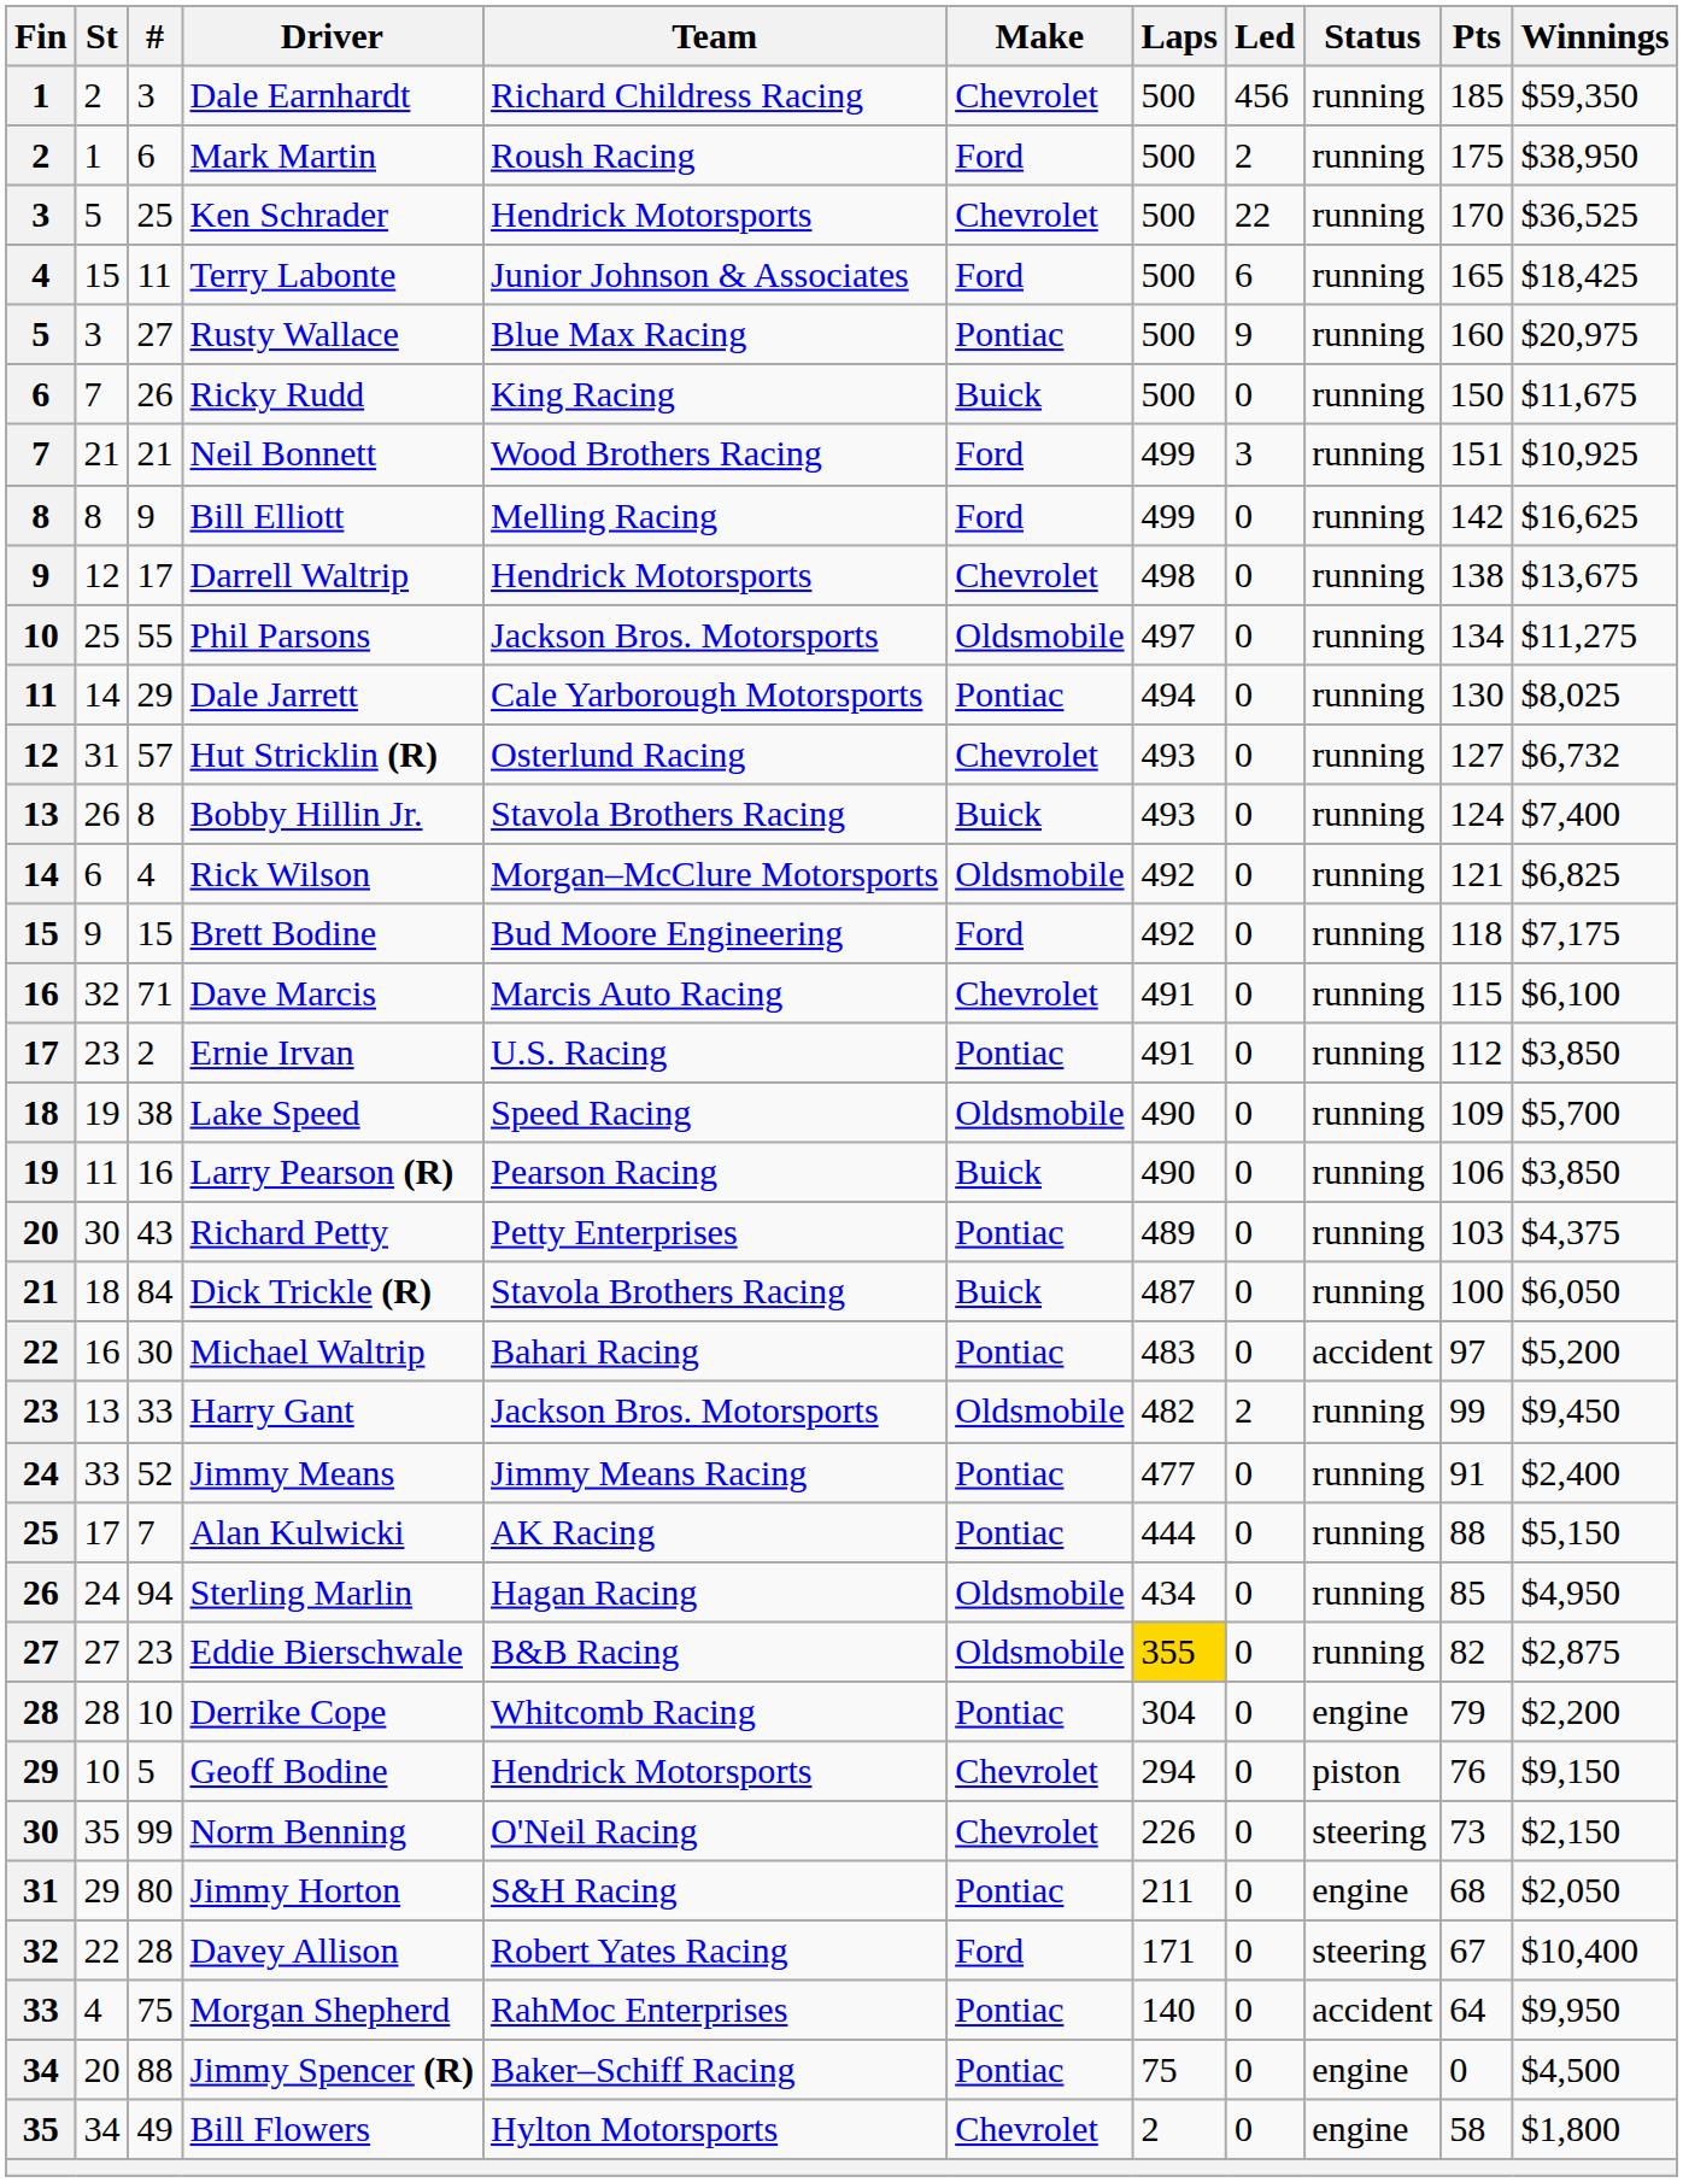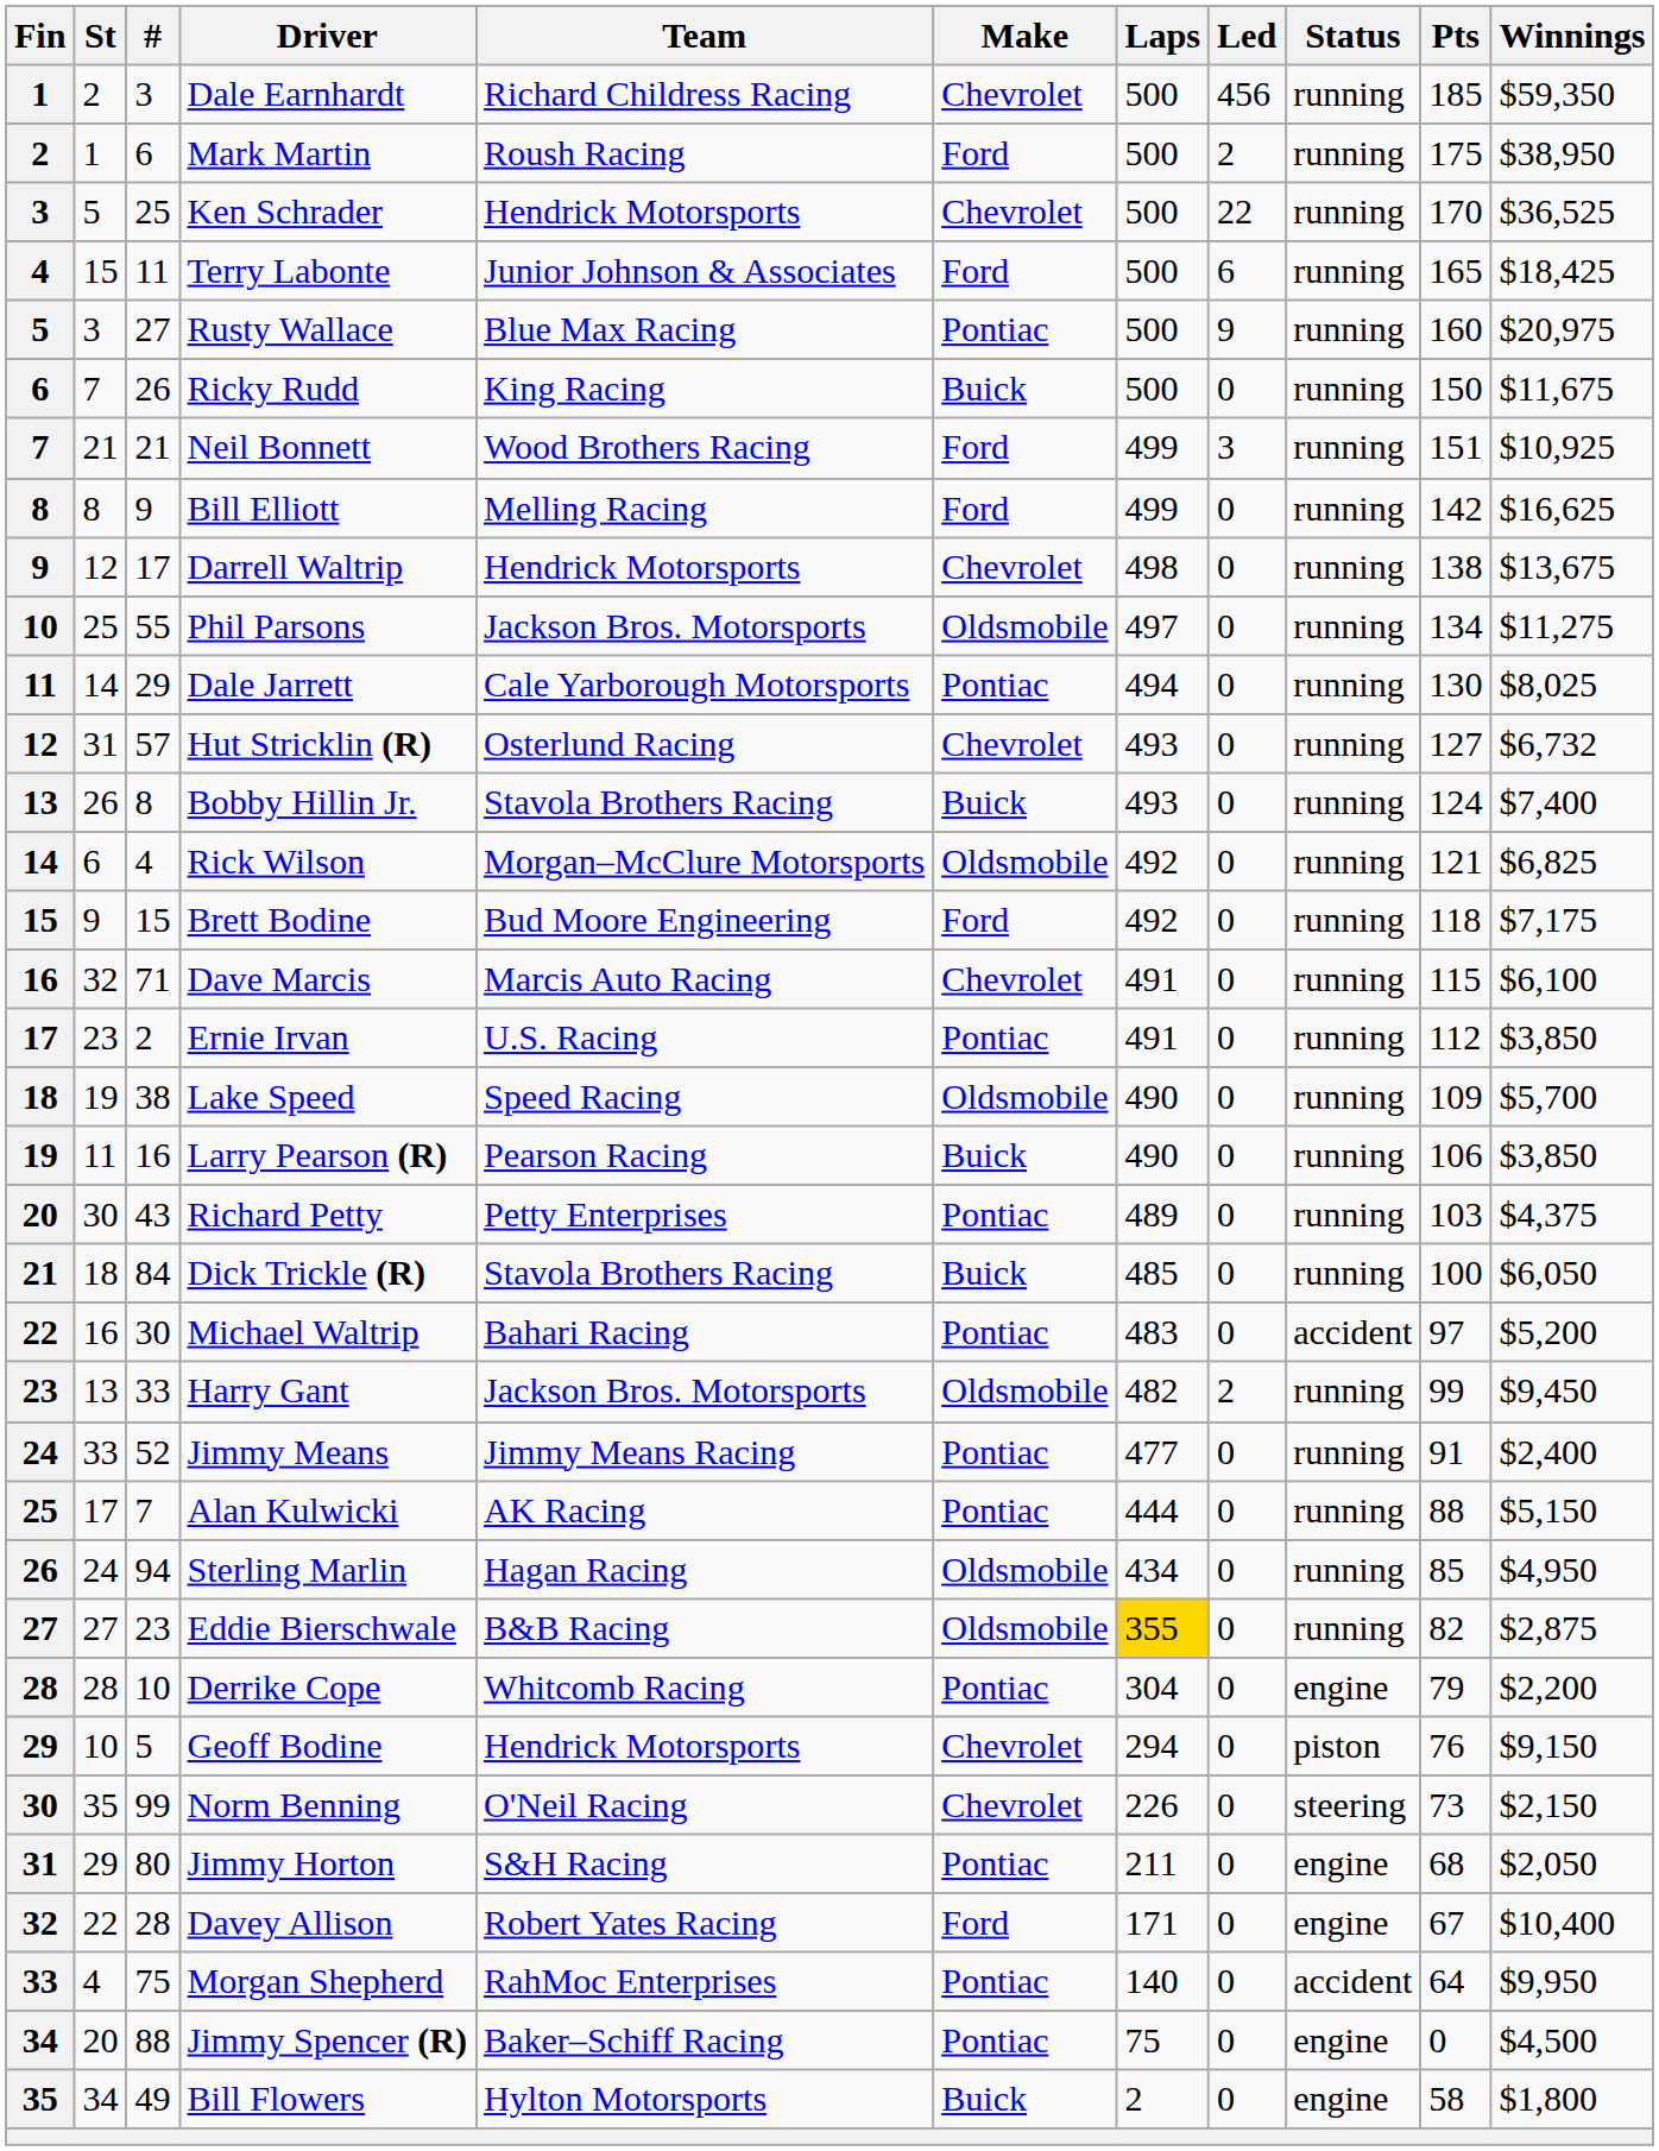Dick Trickle (R) | Laps: 487 -> 485
Davey Allison | Status: steering -> engine
Bill Flowers | Make: Chevrolet -> Buick
